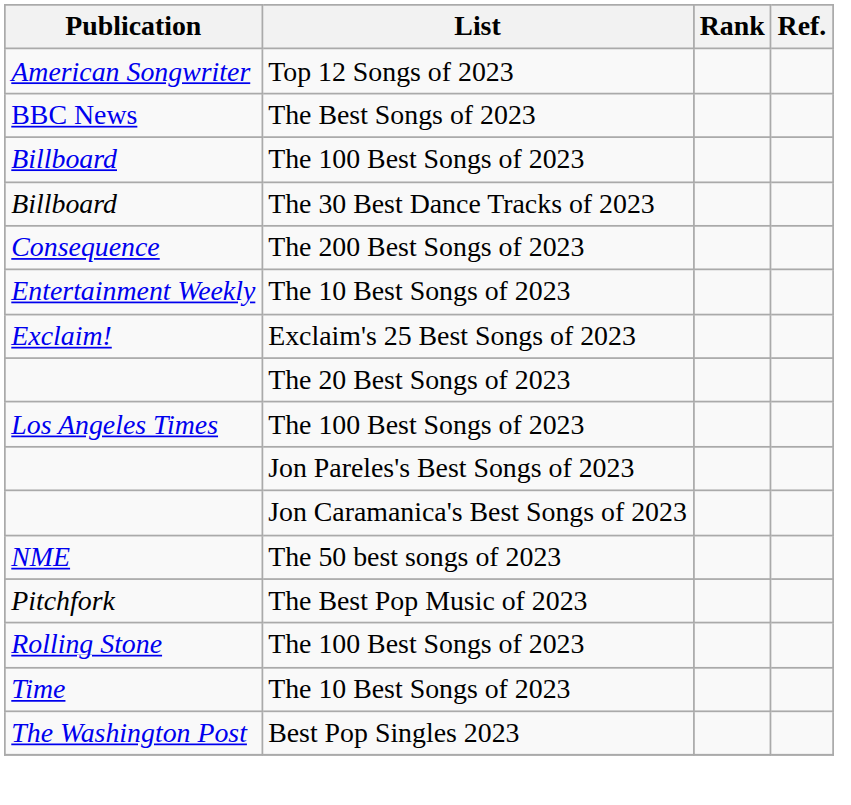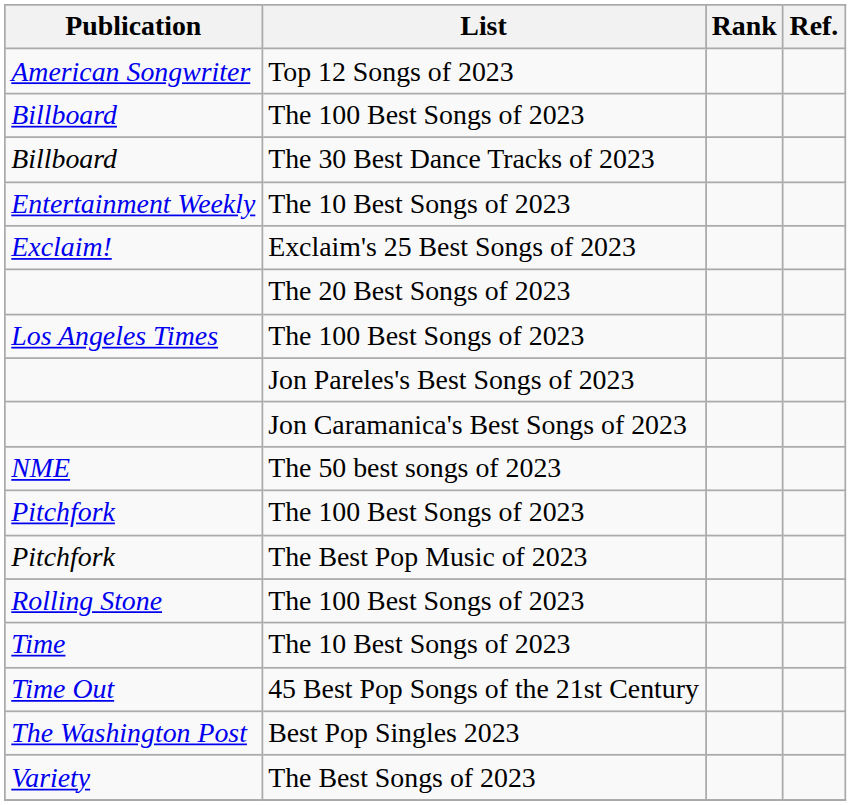- row: BBC News | The Best Songs of 2023
- row: Consequence | The 200 Best Songs of 2023
+ row: Pitchfork | The 100 Best Songs of 2023
+ row: Time Out | 45 Best Pop Songs of the 21st Century
+ row: Variety | The Best Songs of 2023
